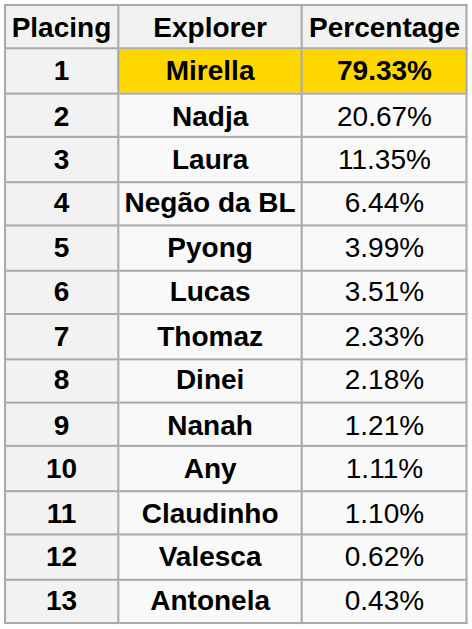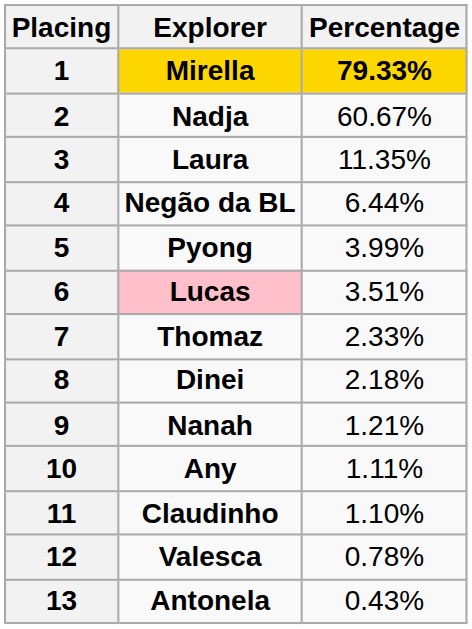2 | Percentage: 20.67% -> 60.67%
6 | Explorer: no background -> pink background
12 | Percentage: 0.62% -> 0.78%
